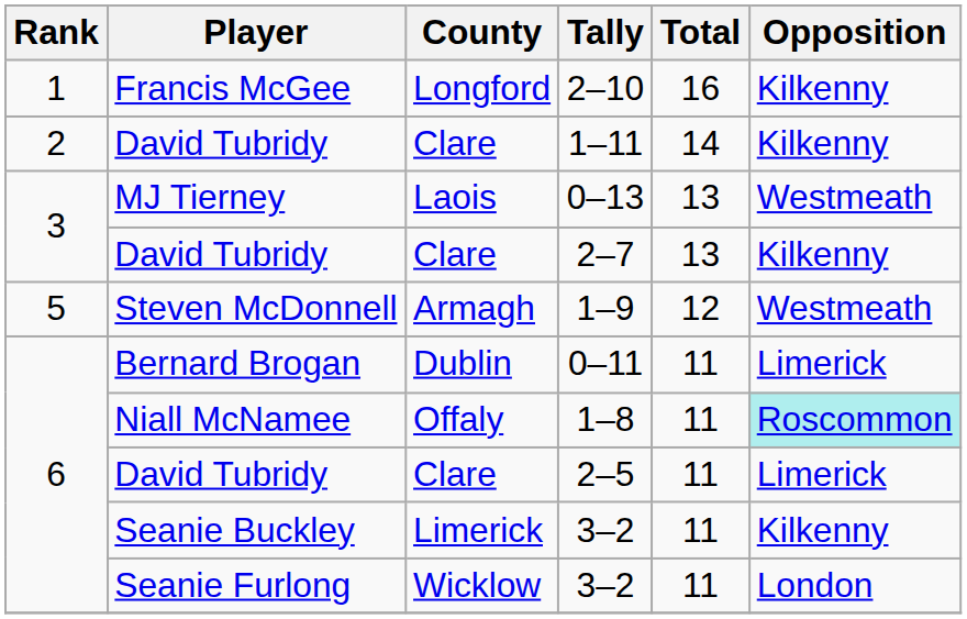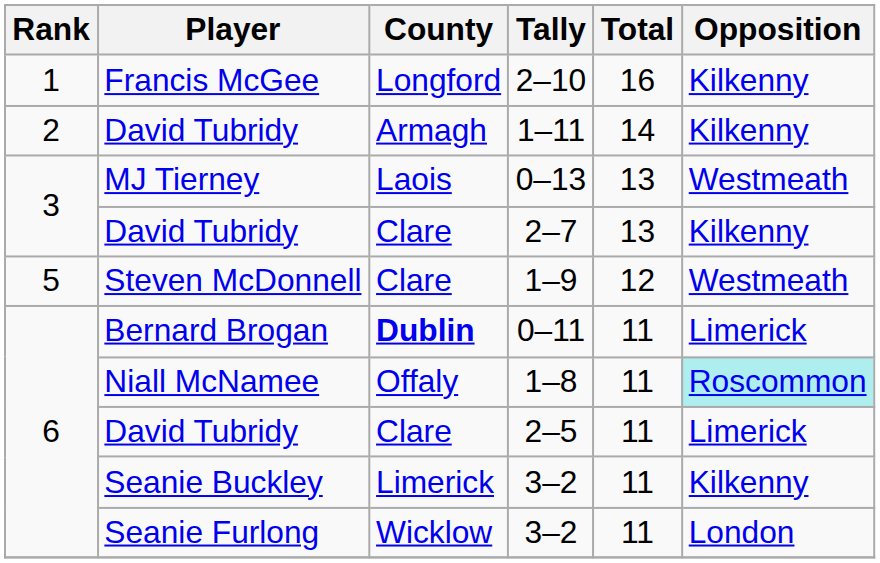1–11 | County: Clare -> Armagh
1–9 | County: Armagh -> Clare
0–11 | County: normal -> bold
